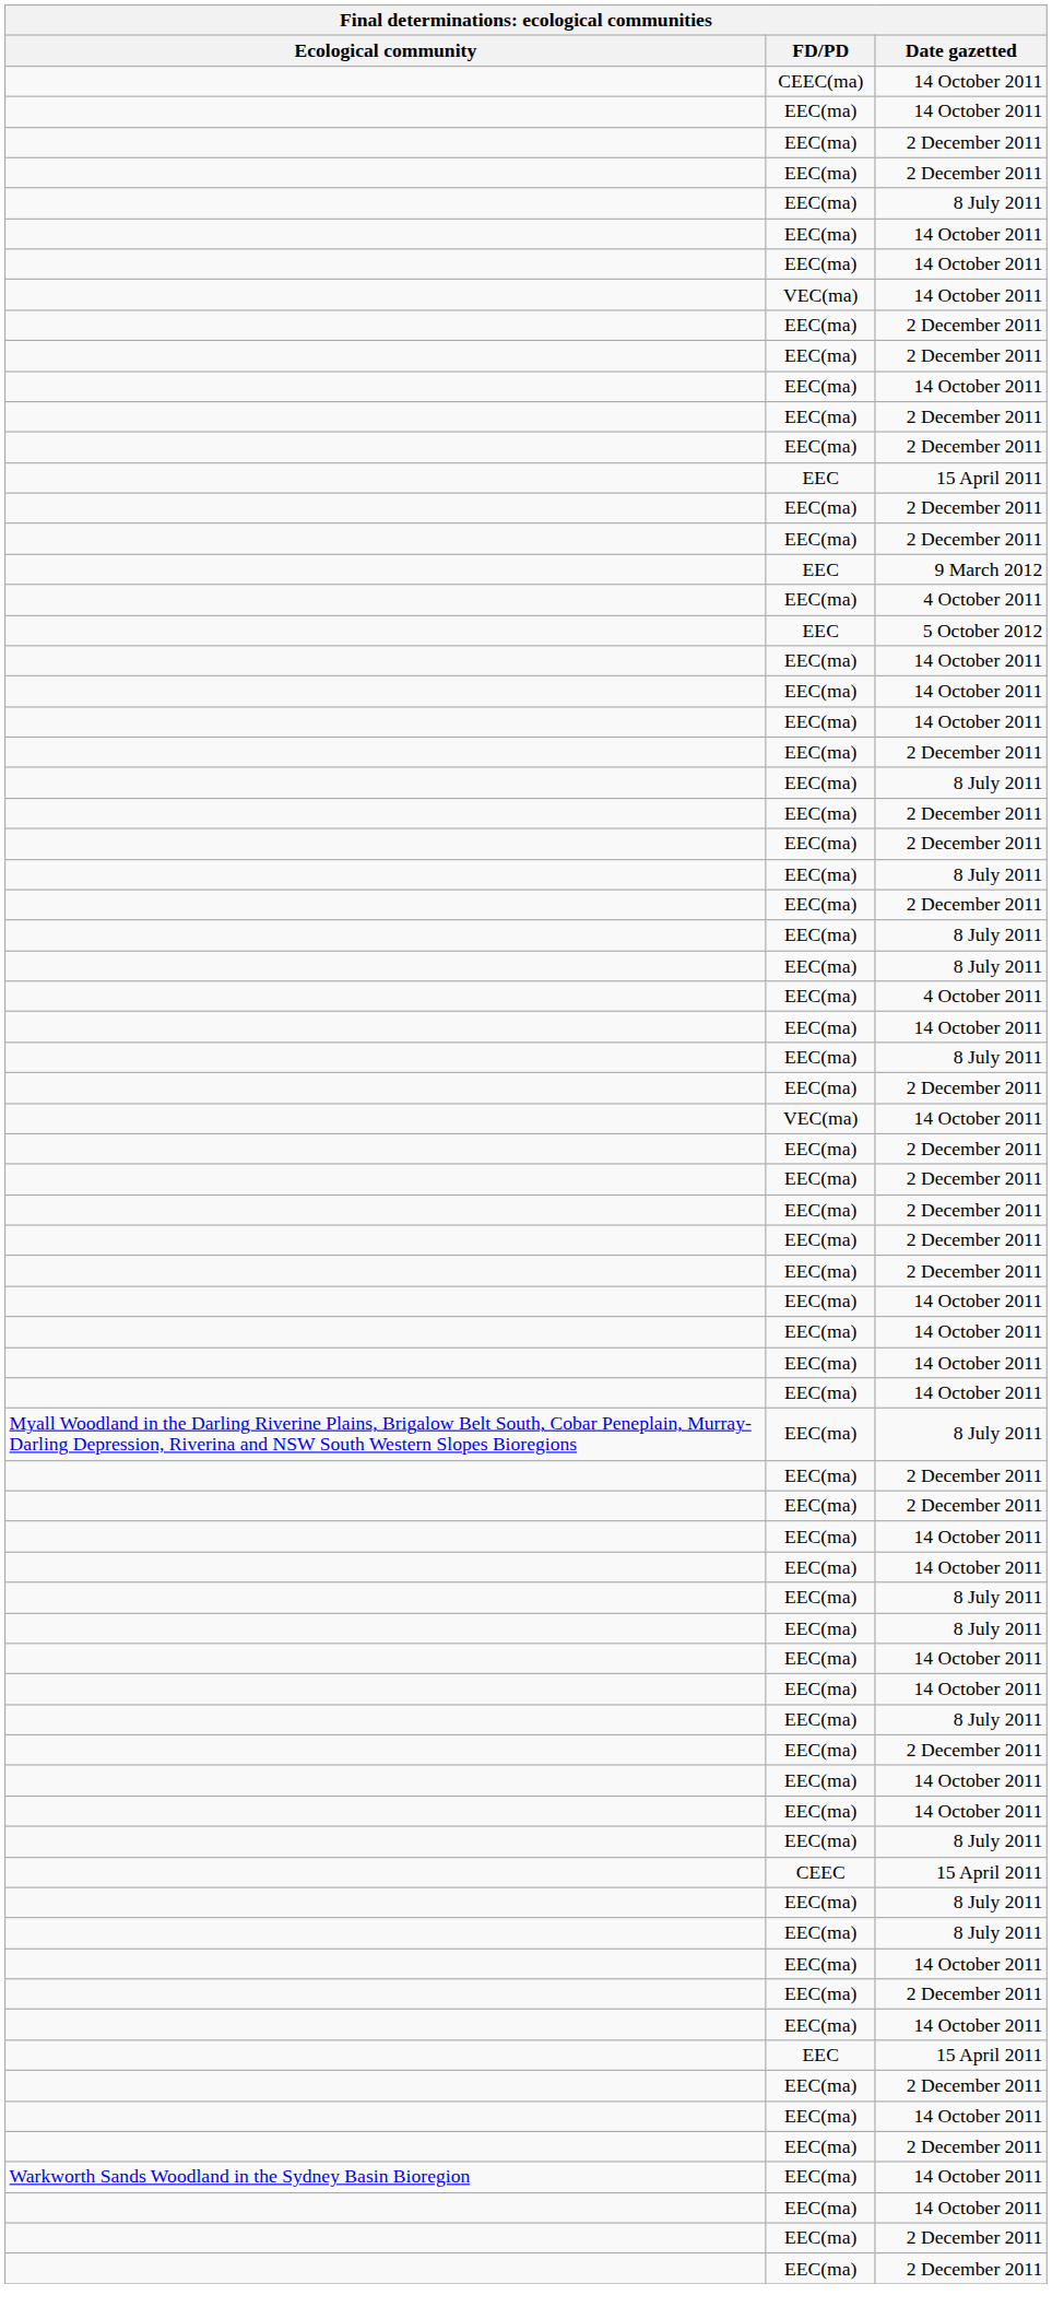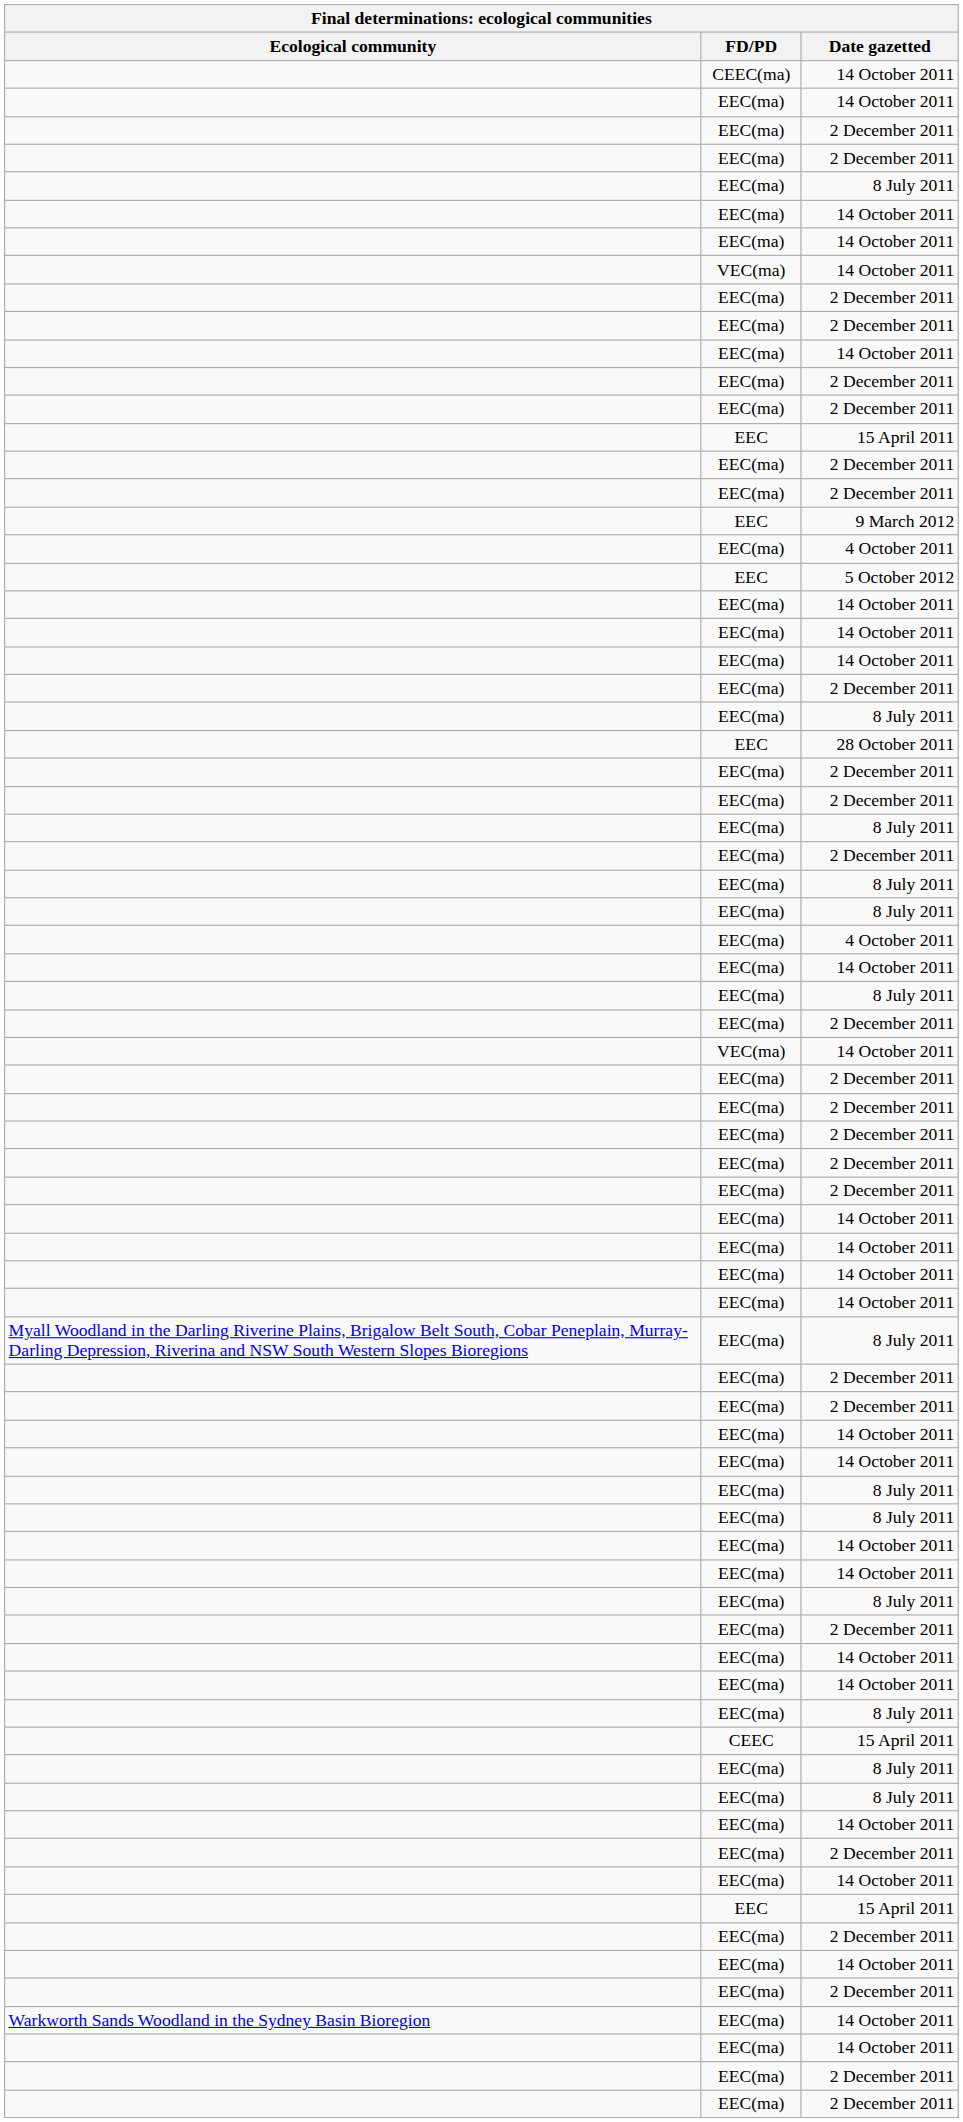+ row: EEC | 28 October 2011
